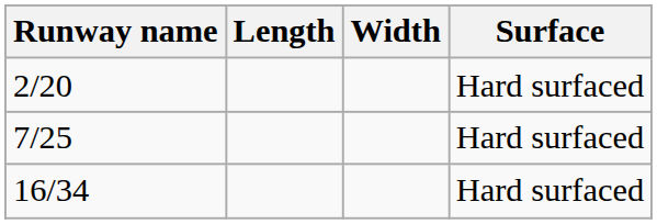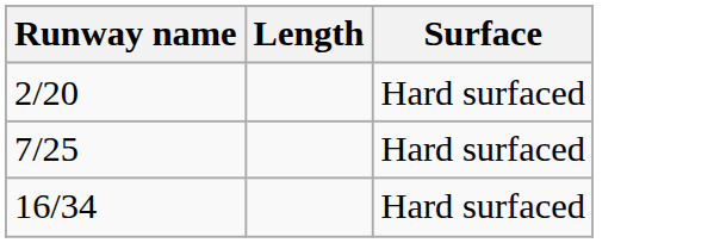- column: Width
